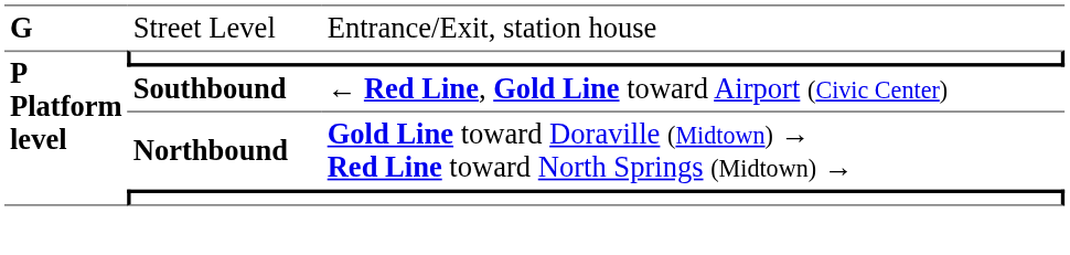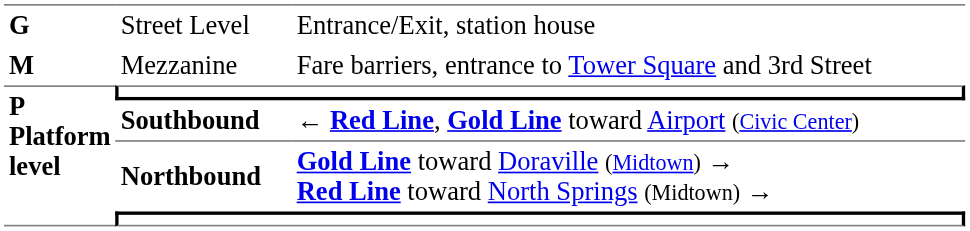+ row: M | Mezzanine | Fare barriers, entrance to Tower Square and 3rd Street
